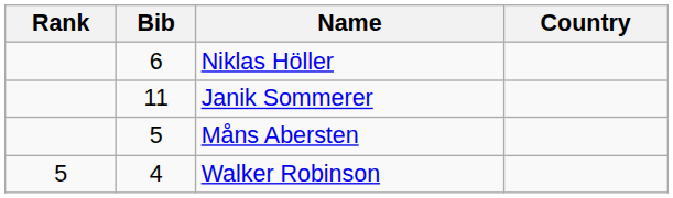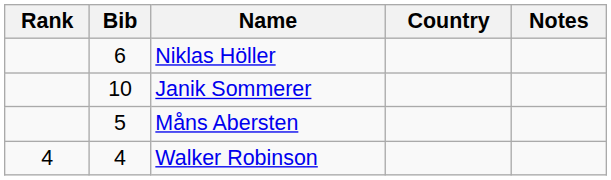+ column: Notes
Janik Sommerer | Bib: 11 -> 10
Walker Robinson | Rank: 5 -> 4
